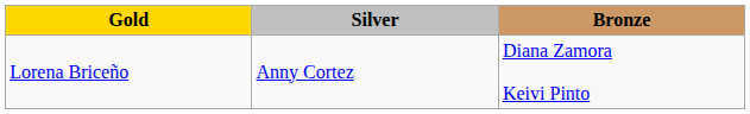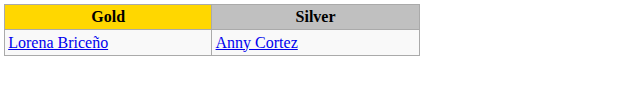- column: Bronze | Diana Zamora Keivi Pinto
